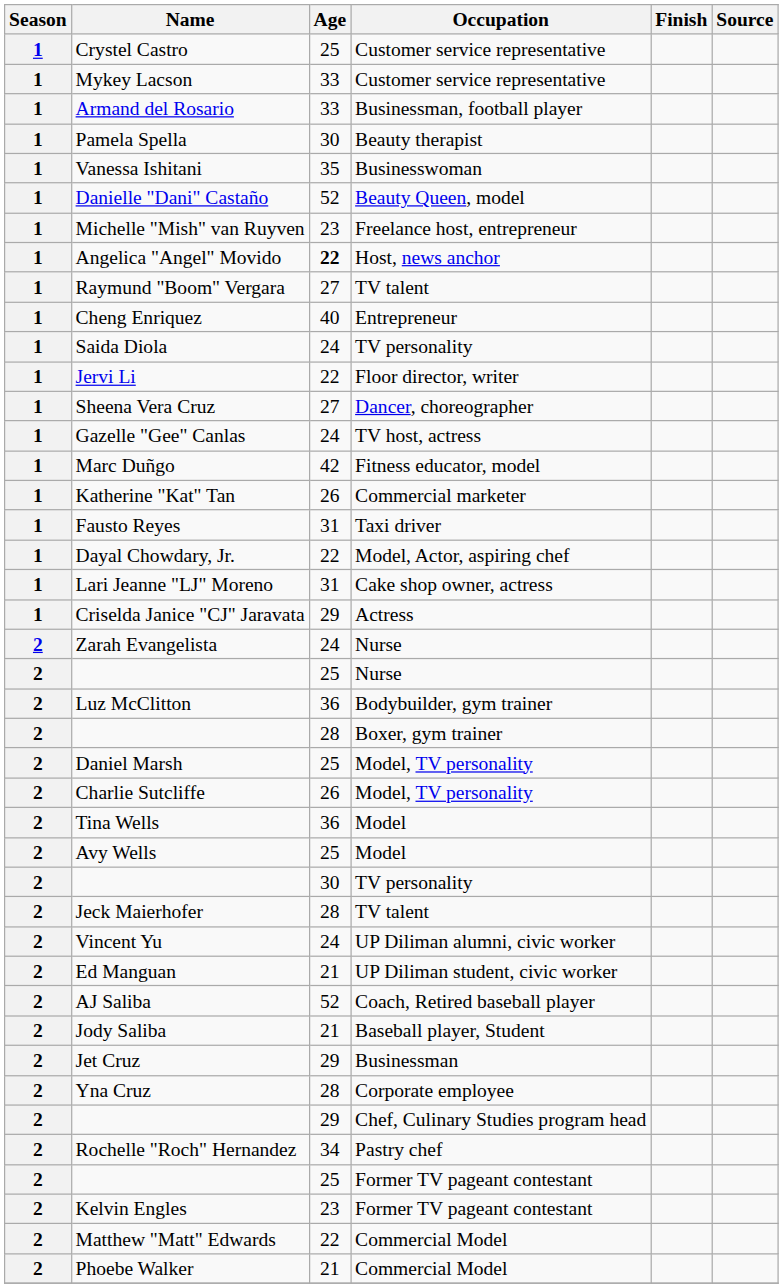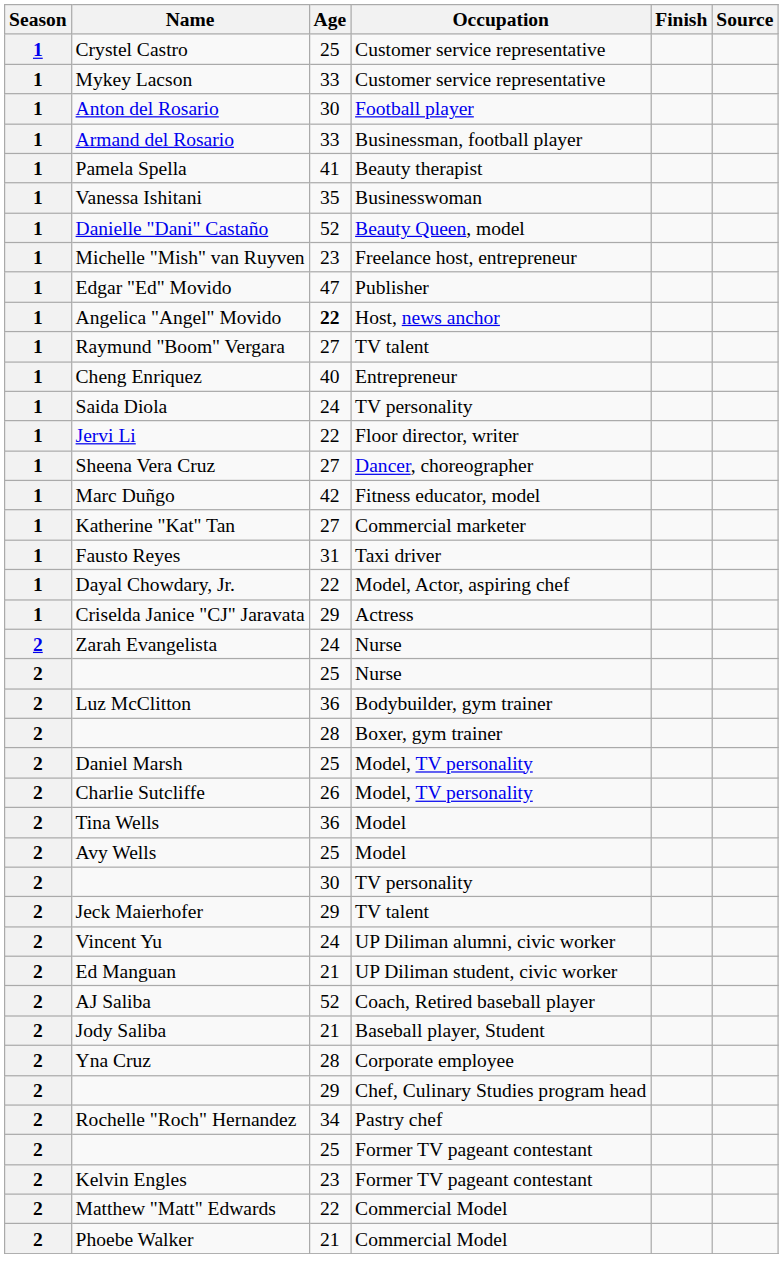+ row: 1 | Anton del Rosario | 30 | Football player
Pamela Spella | Age: 30 -> 41
+ row: 1 | Edgar "Ed" Movido | 47 | Publisher
- row: 1 | Gazelle "Gee" Canlas | 24 | TV host, actress
Katherine "Kat" Tan | Age: 26 -> 27
- row: 1 | Lari Jeanne "LJ" Moreno | 31 | Cake shop owner, actress
Jeck Maierhofer | Age: 28 -> 29
- row: 2 | Jet Cruz | 29 | Businessman
